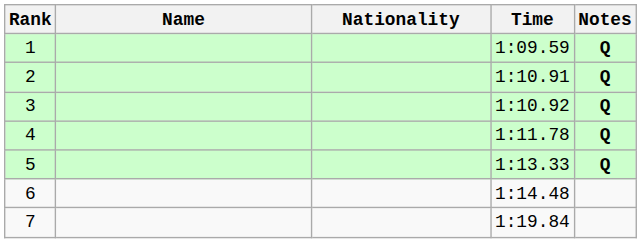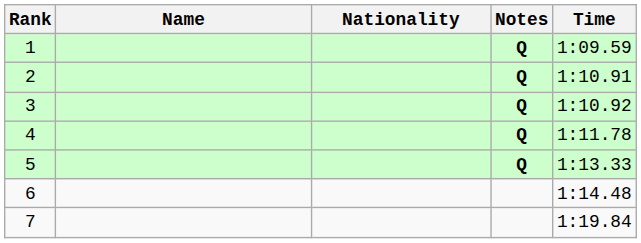columns swapped: Time <-> Notes
